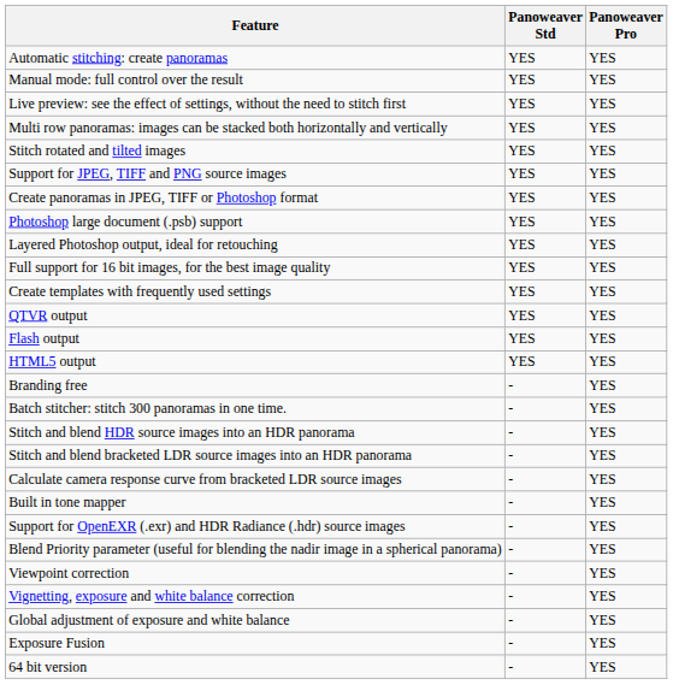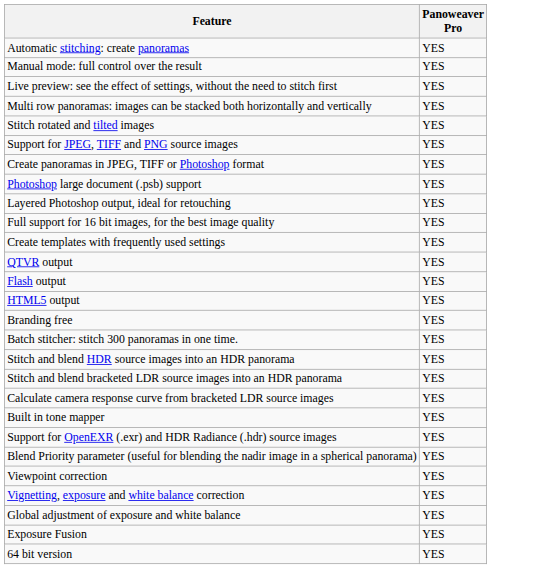- column: Panoweaver Std | YES | YES | YES | YES | YES | YES | YES | YES | YES | YES | YES | YES | YES | YES | - | - | - | - | - | - | - | - | - | - | - | - | -
